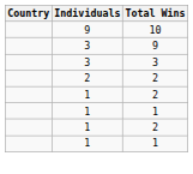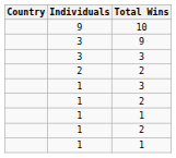+ row: 1 | 3
